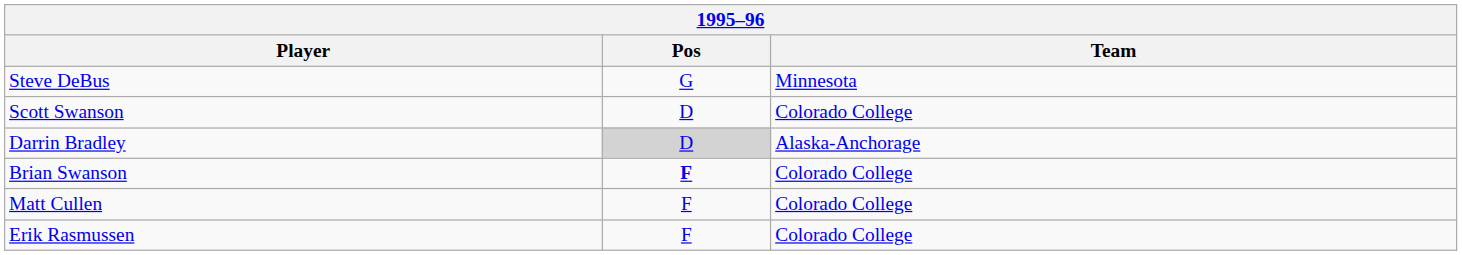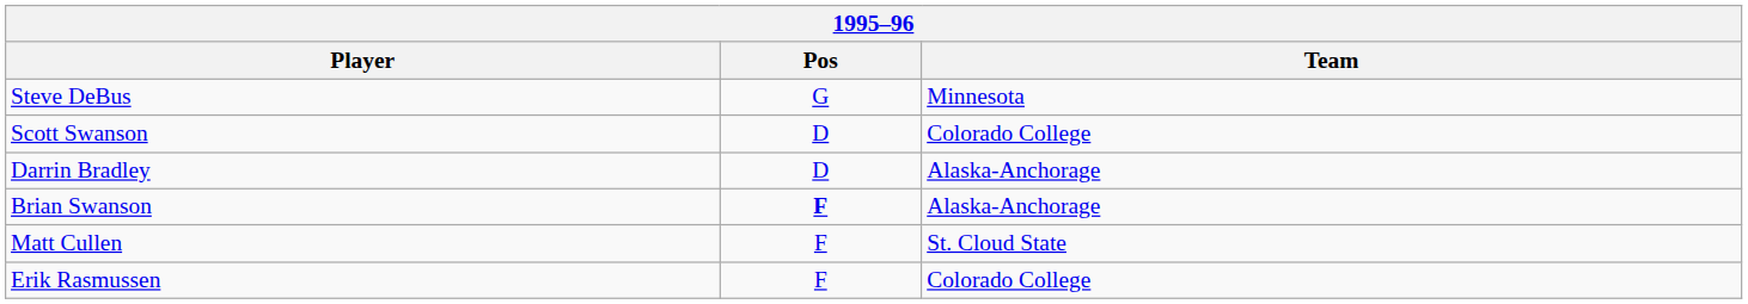Darrin Bradley | Pos: lightgrey background -> no background
Brian Swanson | Team: Colorado College -> Alaska-Anchorage
Matt Cullen | Team: Colorado College -> St. Cloud State
